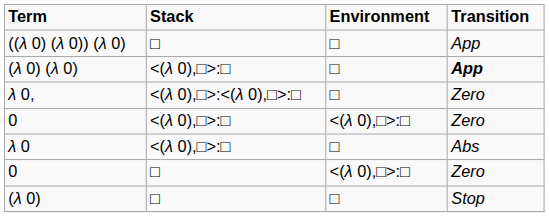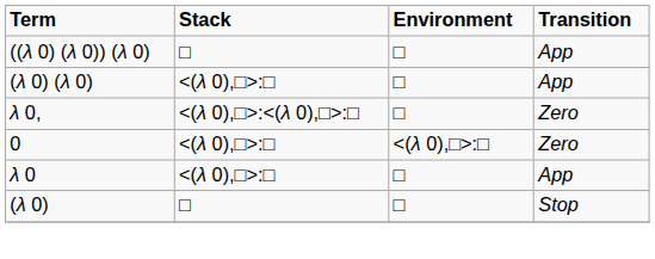(λ 0) (λ 0) | Transition: bold -> normal
λ 0 | Transition: Abs -> App
- row: 0 | □ | <(λ 0),□>:□ | Zero
